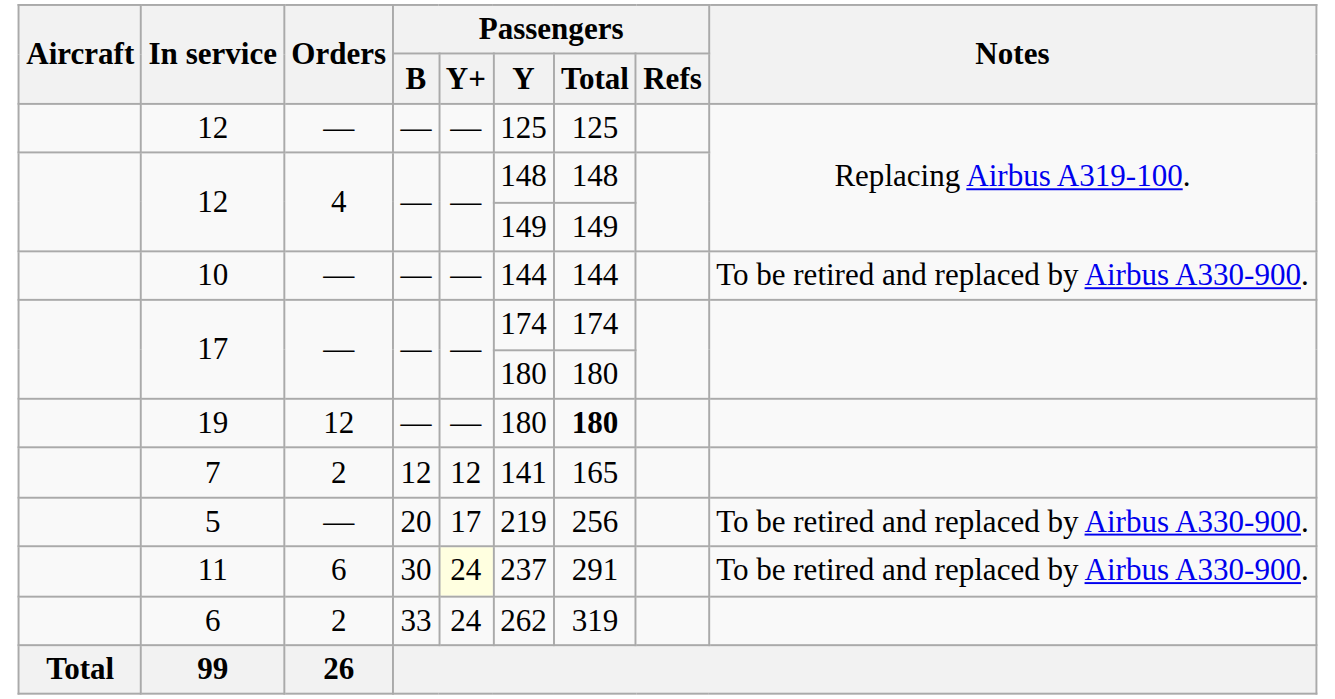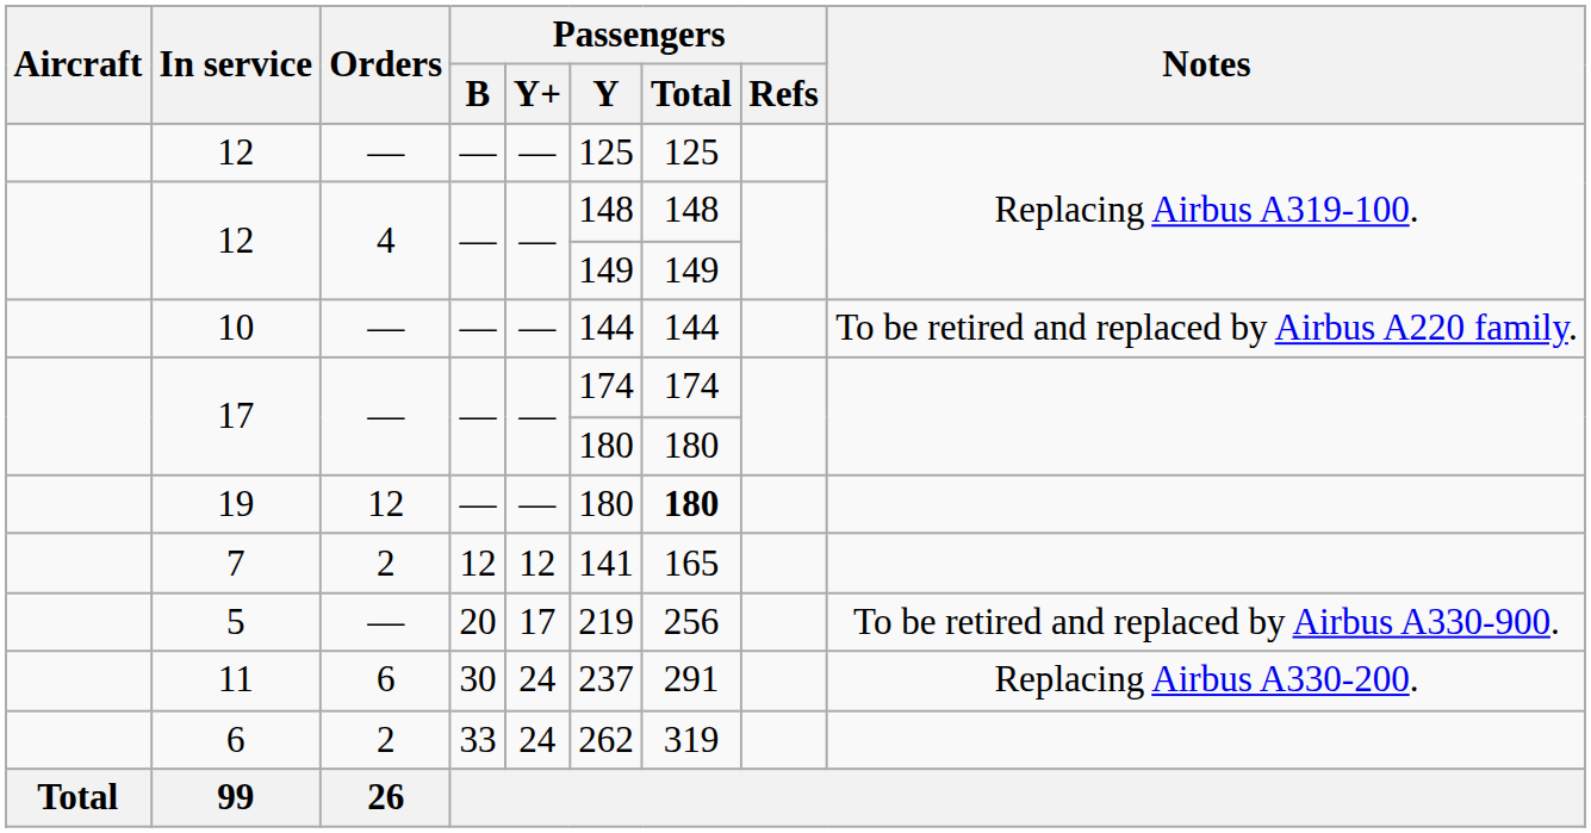10 | Notes: To be retired and replaced by Airbus A330-900. -> To be retired and replaced by Airbus A220 family.
11 | Passengers / Y+: lightyellow background -> no background
11 | Notes: To be retired and replaced by Airbus A330-900. -> Replacing Airbus A330-200.
